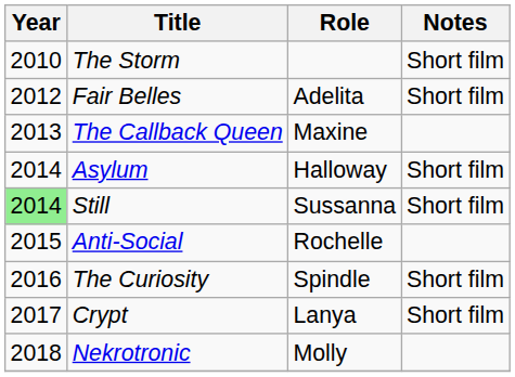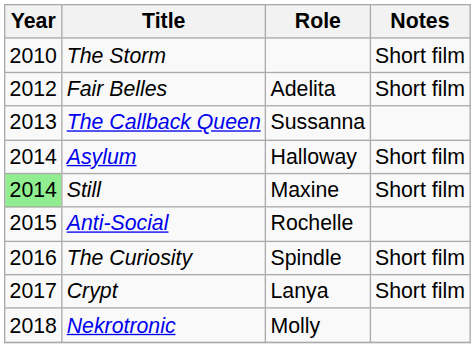The Callback Queen | Role: Maxine -> Sussanna
Still | Role: Sussanna -> Maxine
